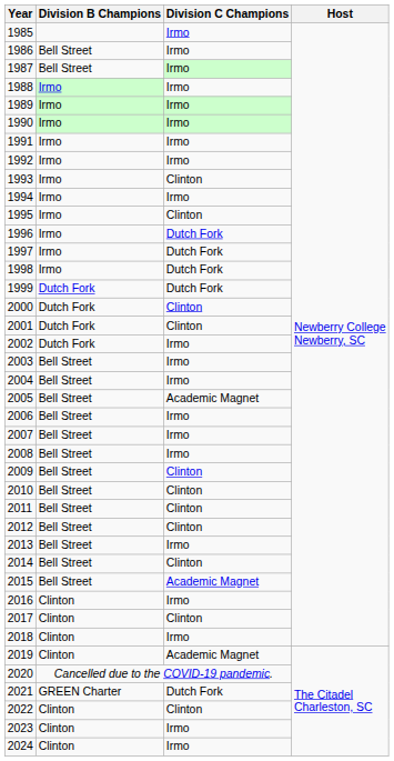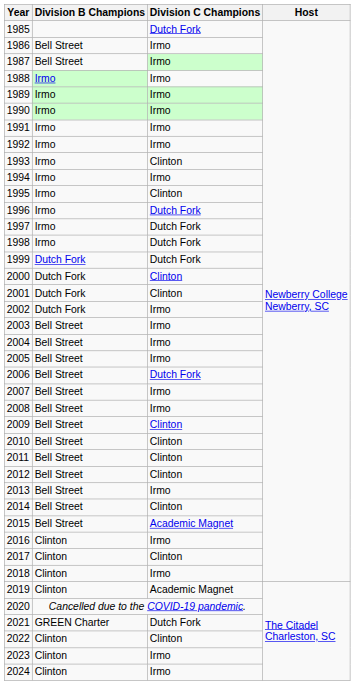1985 | Division C Champions: Irmo -> Dutch Fork
2005 | Division C Champions: Academic Magnet -> Irmo
2006 | Division C Champions: Irmo -> Dutch Fork
